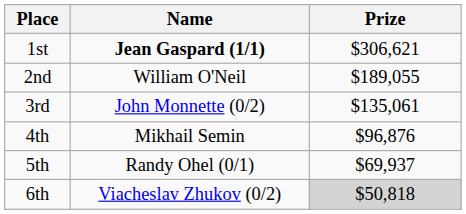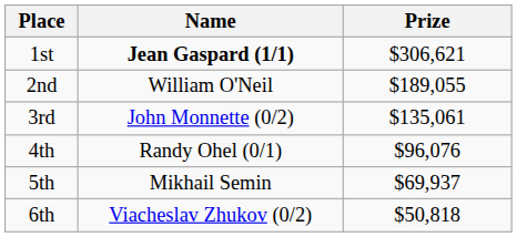4th | Name: Mikhail Semin -> Randy Ohel (0/1)
4th | Prize: $96,876 -> $96,076
5th | Name: Randy Ohel (0/1) -> Mikhail Semin
6th | Prize: lightgrey background -> no background
